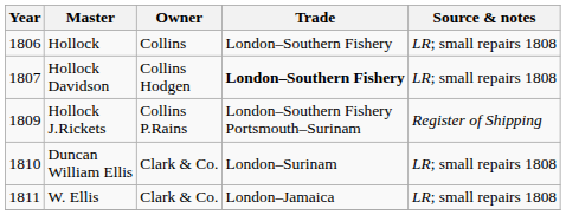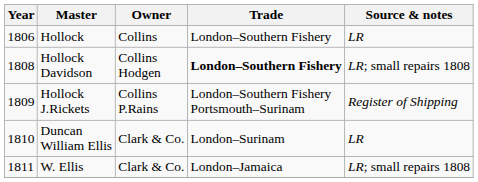Hollock | Source & notes: LR; small repairs 1808 -> LR
Hollock Davidson | Year: 1807 -> 1808
Duncan William Ellis | Source & notes: LR; small repairs 1808 -> LR
